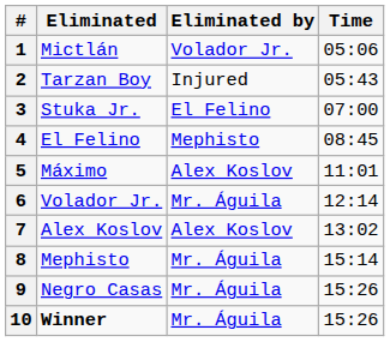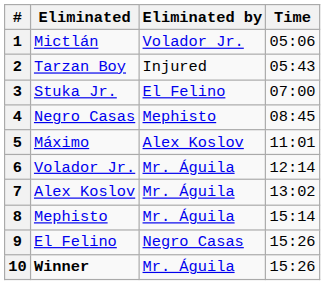4 | Eliminated: El Felino -> Negro Casas
7 | Eliminated by: Alex Koslov -> Mr. Águila
9 | Eliminated: Negro Casas -> El Felino
9 | Eliminated by: Mr. Águila -> Negro Casas
